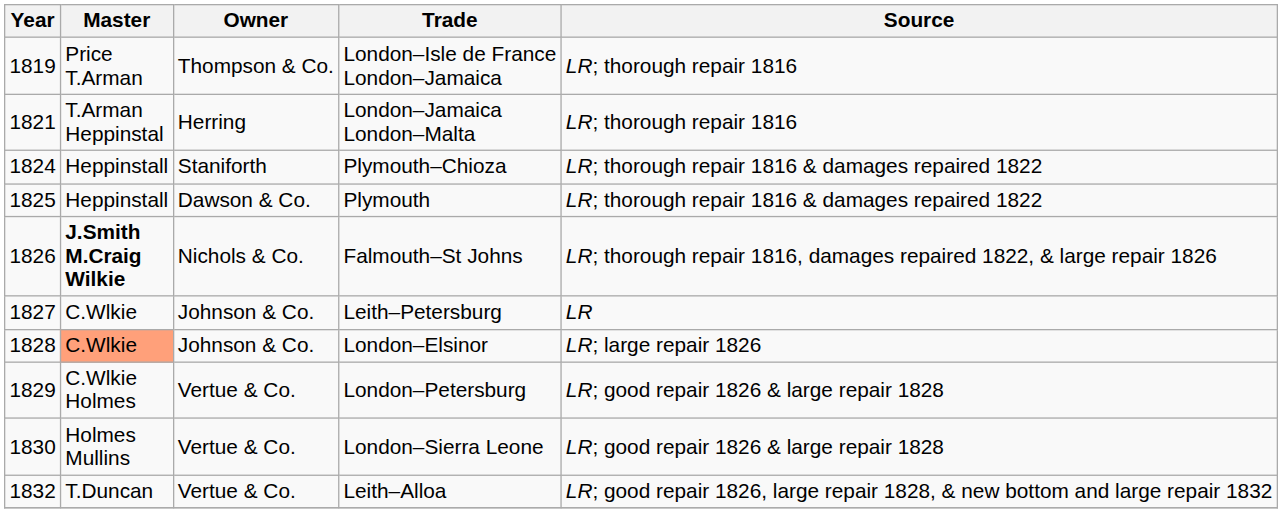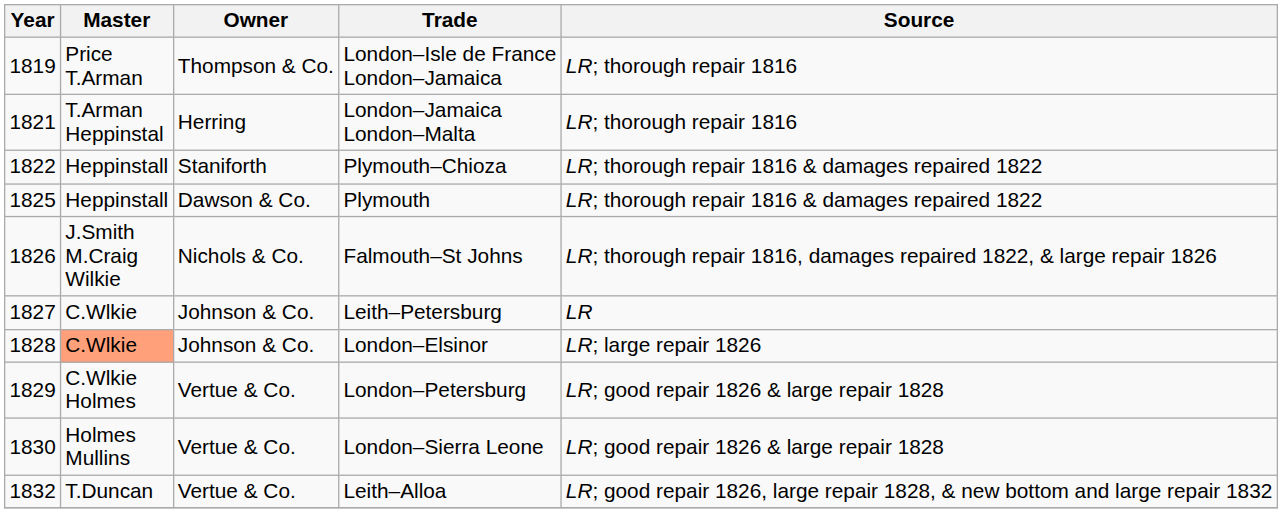Plymouth–Chioza | Year: 1824 -> 1822
Falmouth–St Johns | Master: bold -> normal
